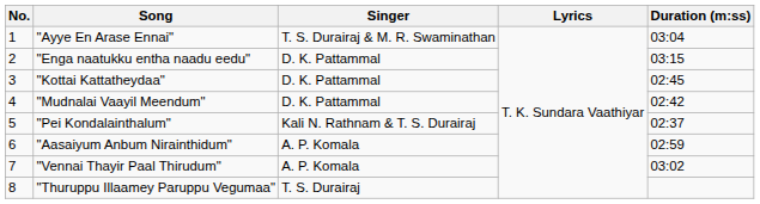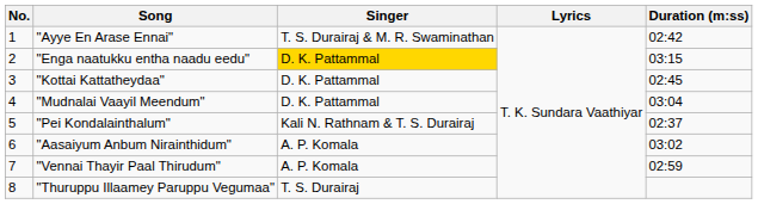"Ayye En Arase Ennai" | Duration (m:ss): 03:04 -> 02:42
"Enga naatukku entha naadu eedu" | Singer: no background -> gold background
"Mudnalai Vaayil Meendum" | Duration (m:ss): 02:42 -> 03:04
"Aasaiyum Anbum Nirainthidum" | Duration (m:ss): 02:59 -> 03:02
"Vennai Thayir Paal Thirudum" | Duration (m:ss): 03:02 -> 02:59
